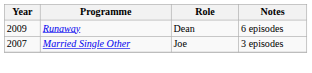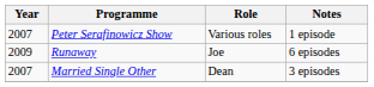+ row: 2007 | Peter Serafinowicz Show | Various roles | 1 episode
Runaway | Role: Dean -> Joe
Married Single Other | Role: Joe -> Dean
